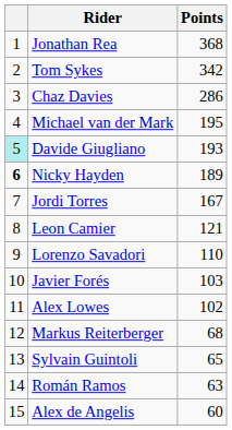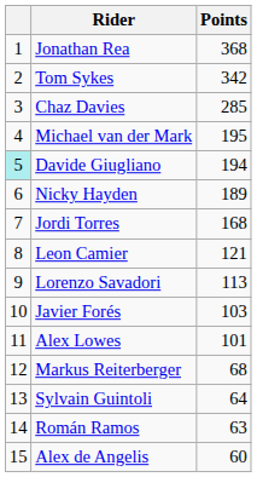Chaz Davies | Points: 286 -> 285
Davide Giugliano | Points: 193 -> 194
Nicky Hayden | column 1: bold -> normal
Jordi Torres | Points: 167 -> 168
Lorenzo Savadori | Points: 110 -> 113
Alex Lowes | Points: 102 -> 101
Sylvain Guintoli | Points: 65 -> 64
